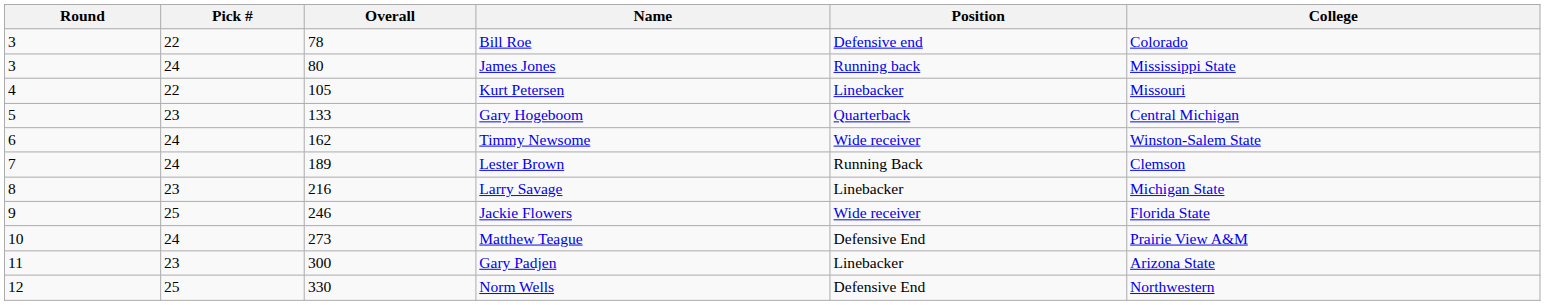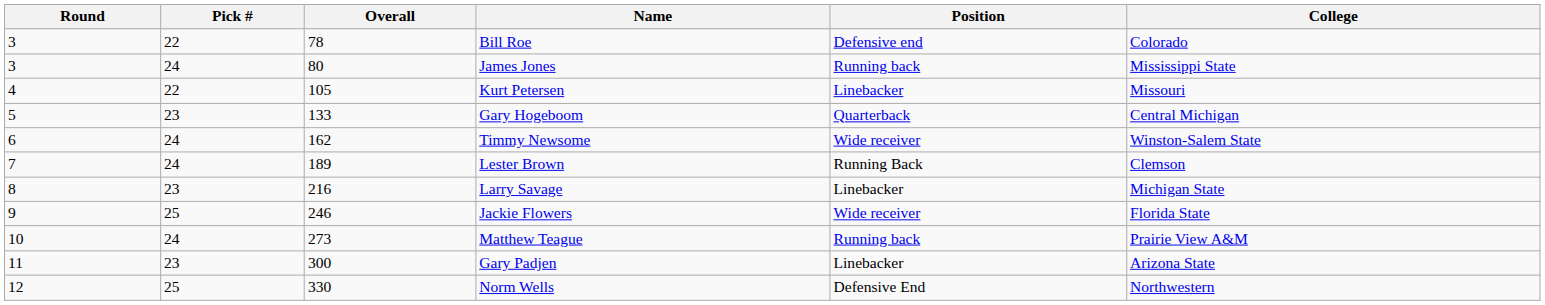Matthew Teague | Position: Defensive End -> Running back
